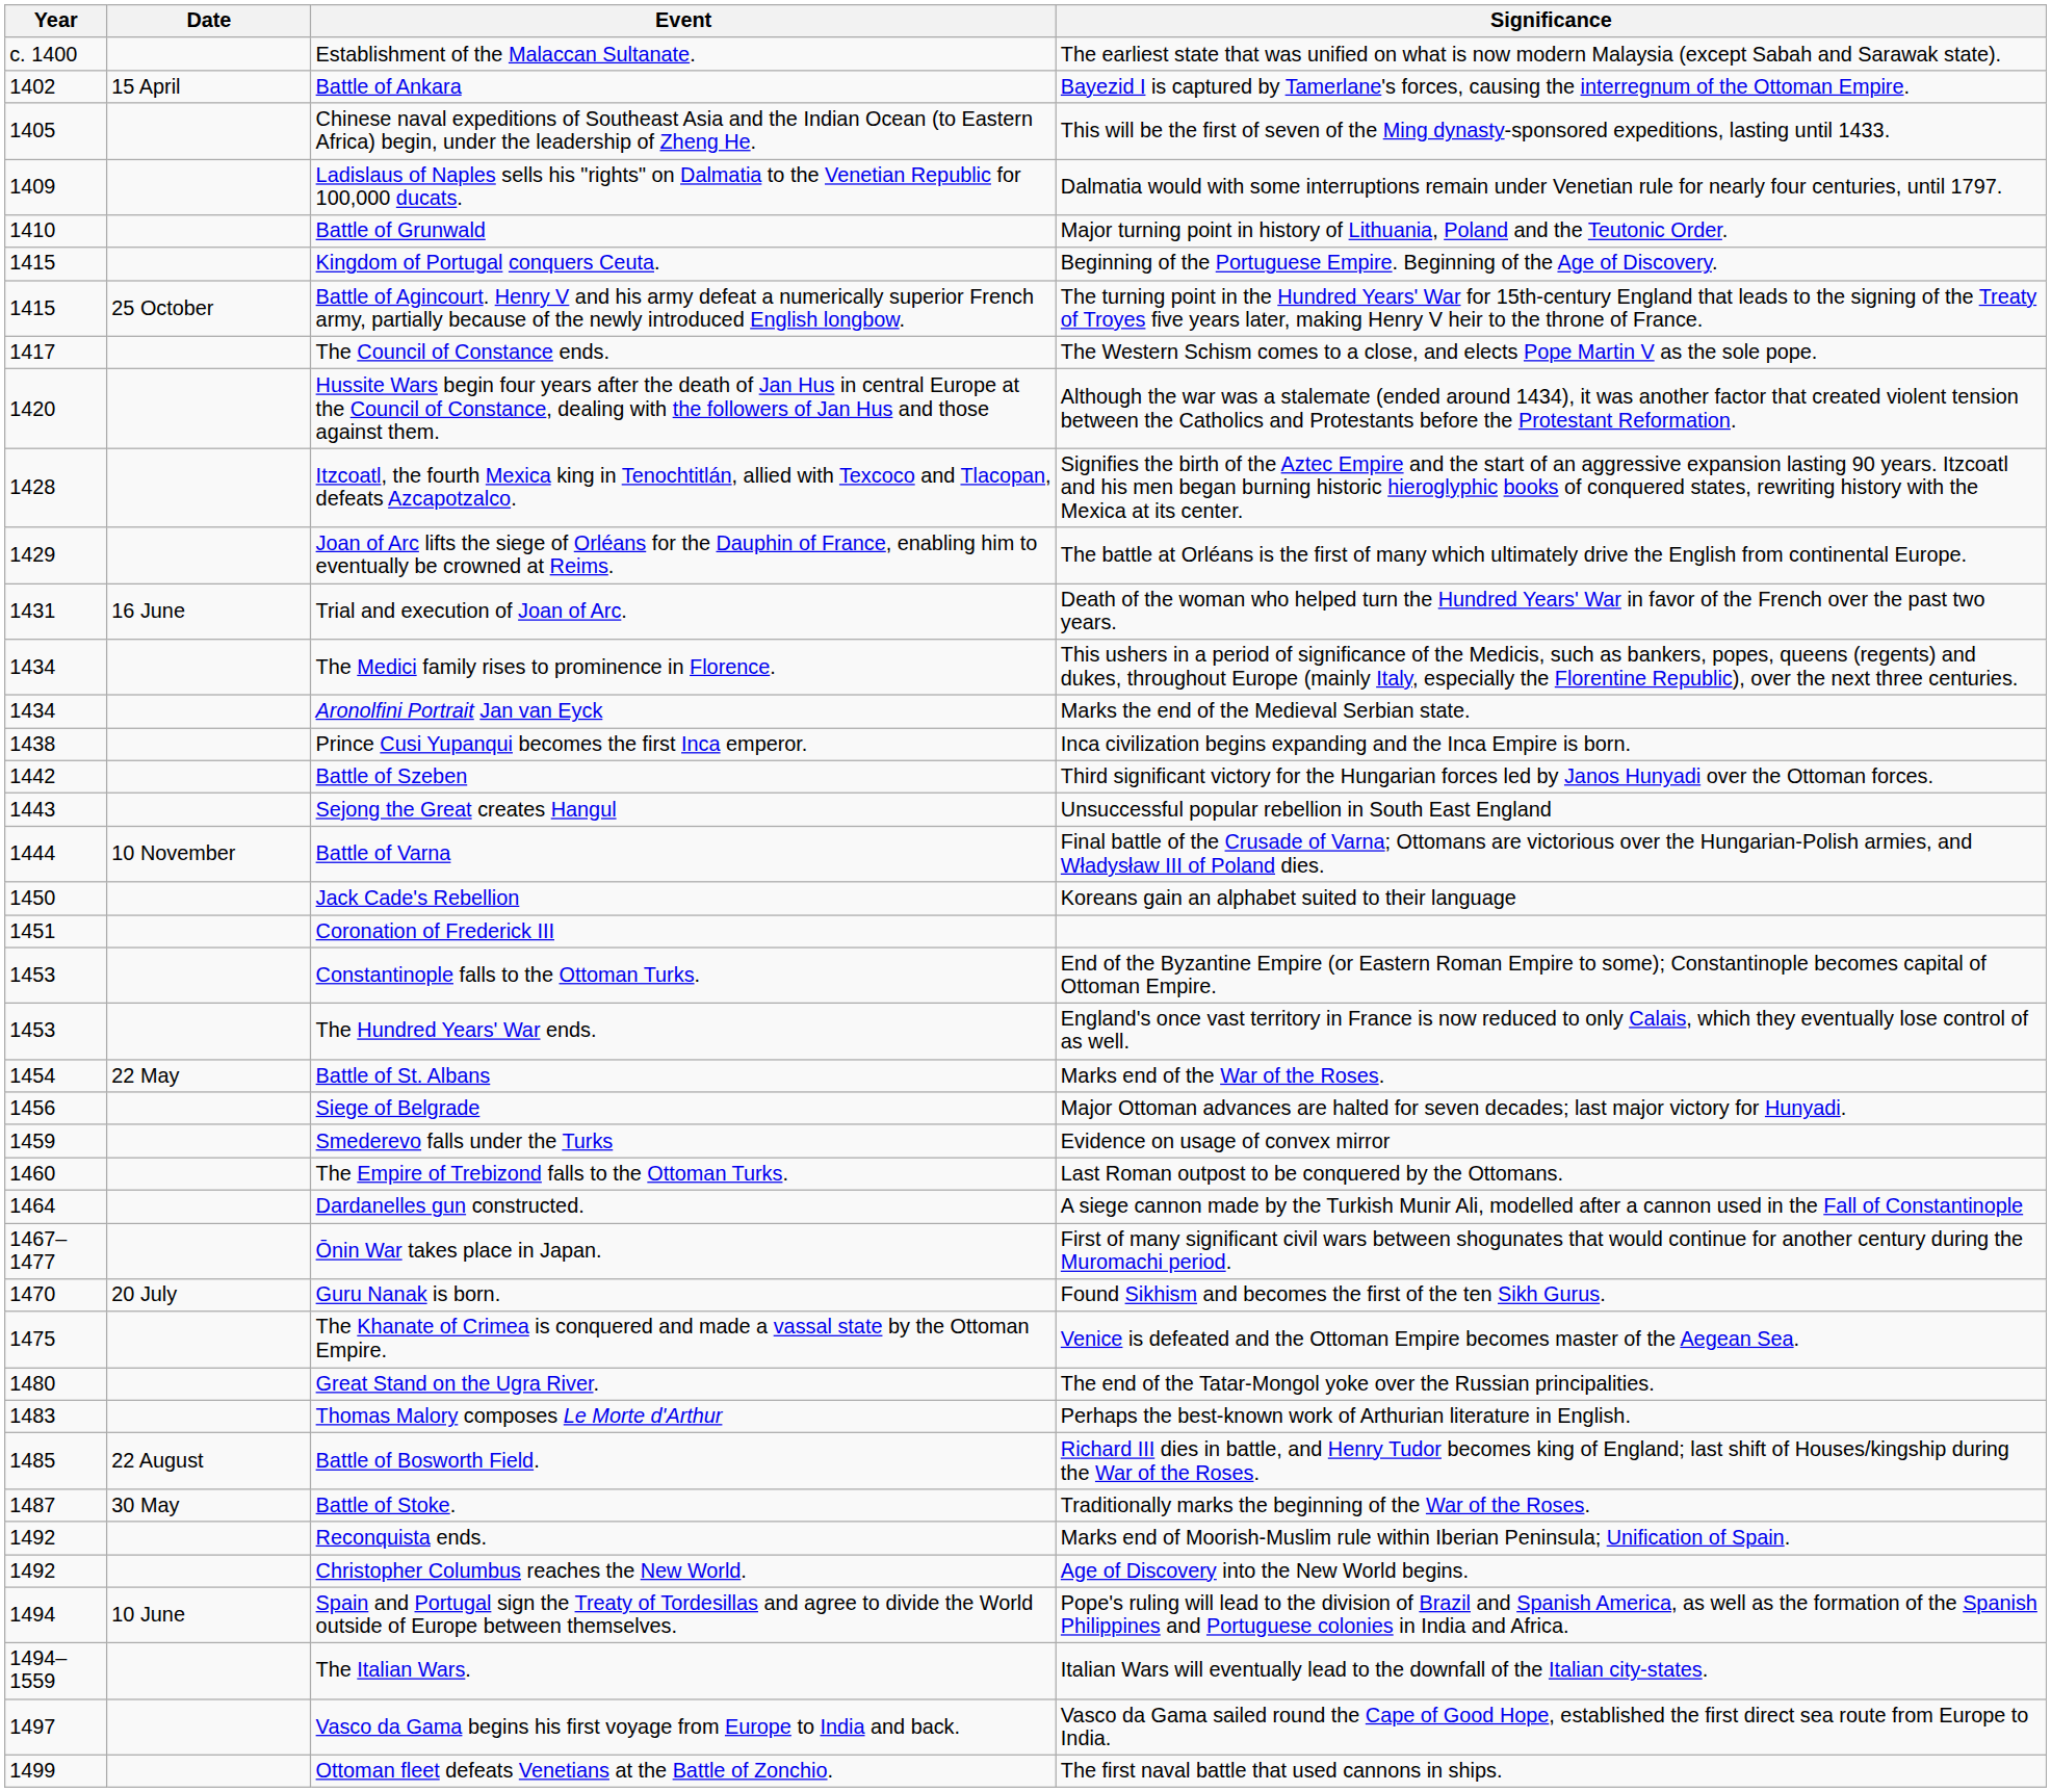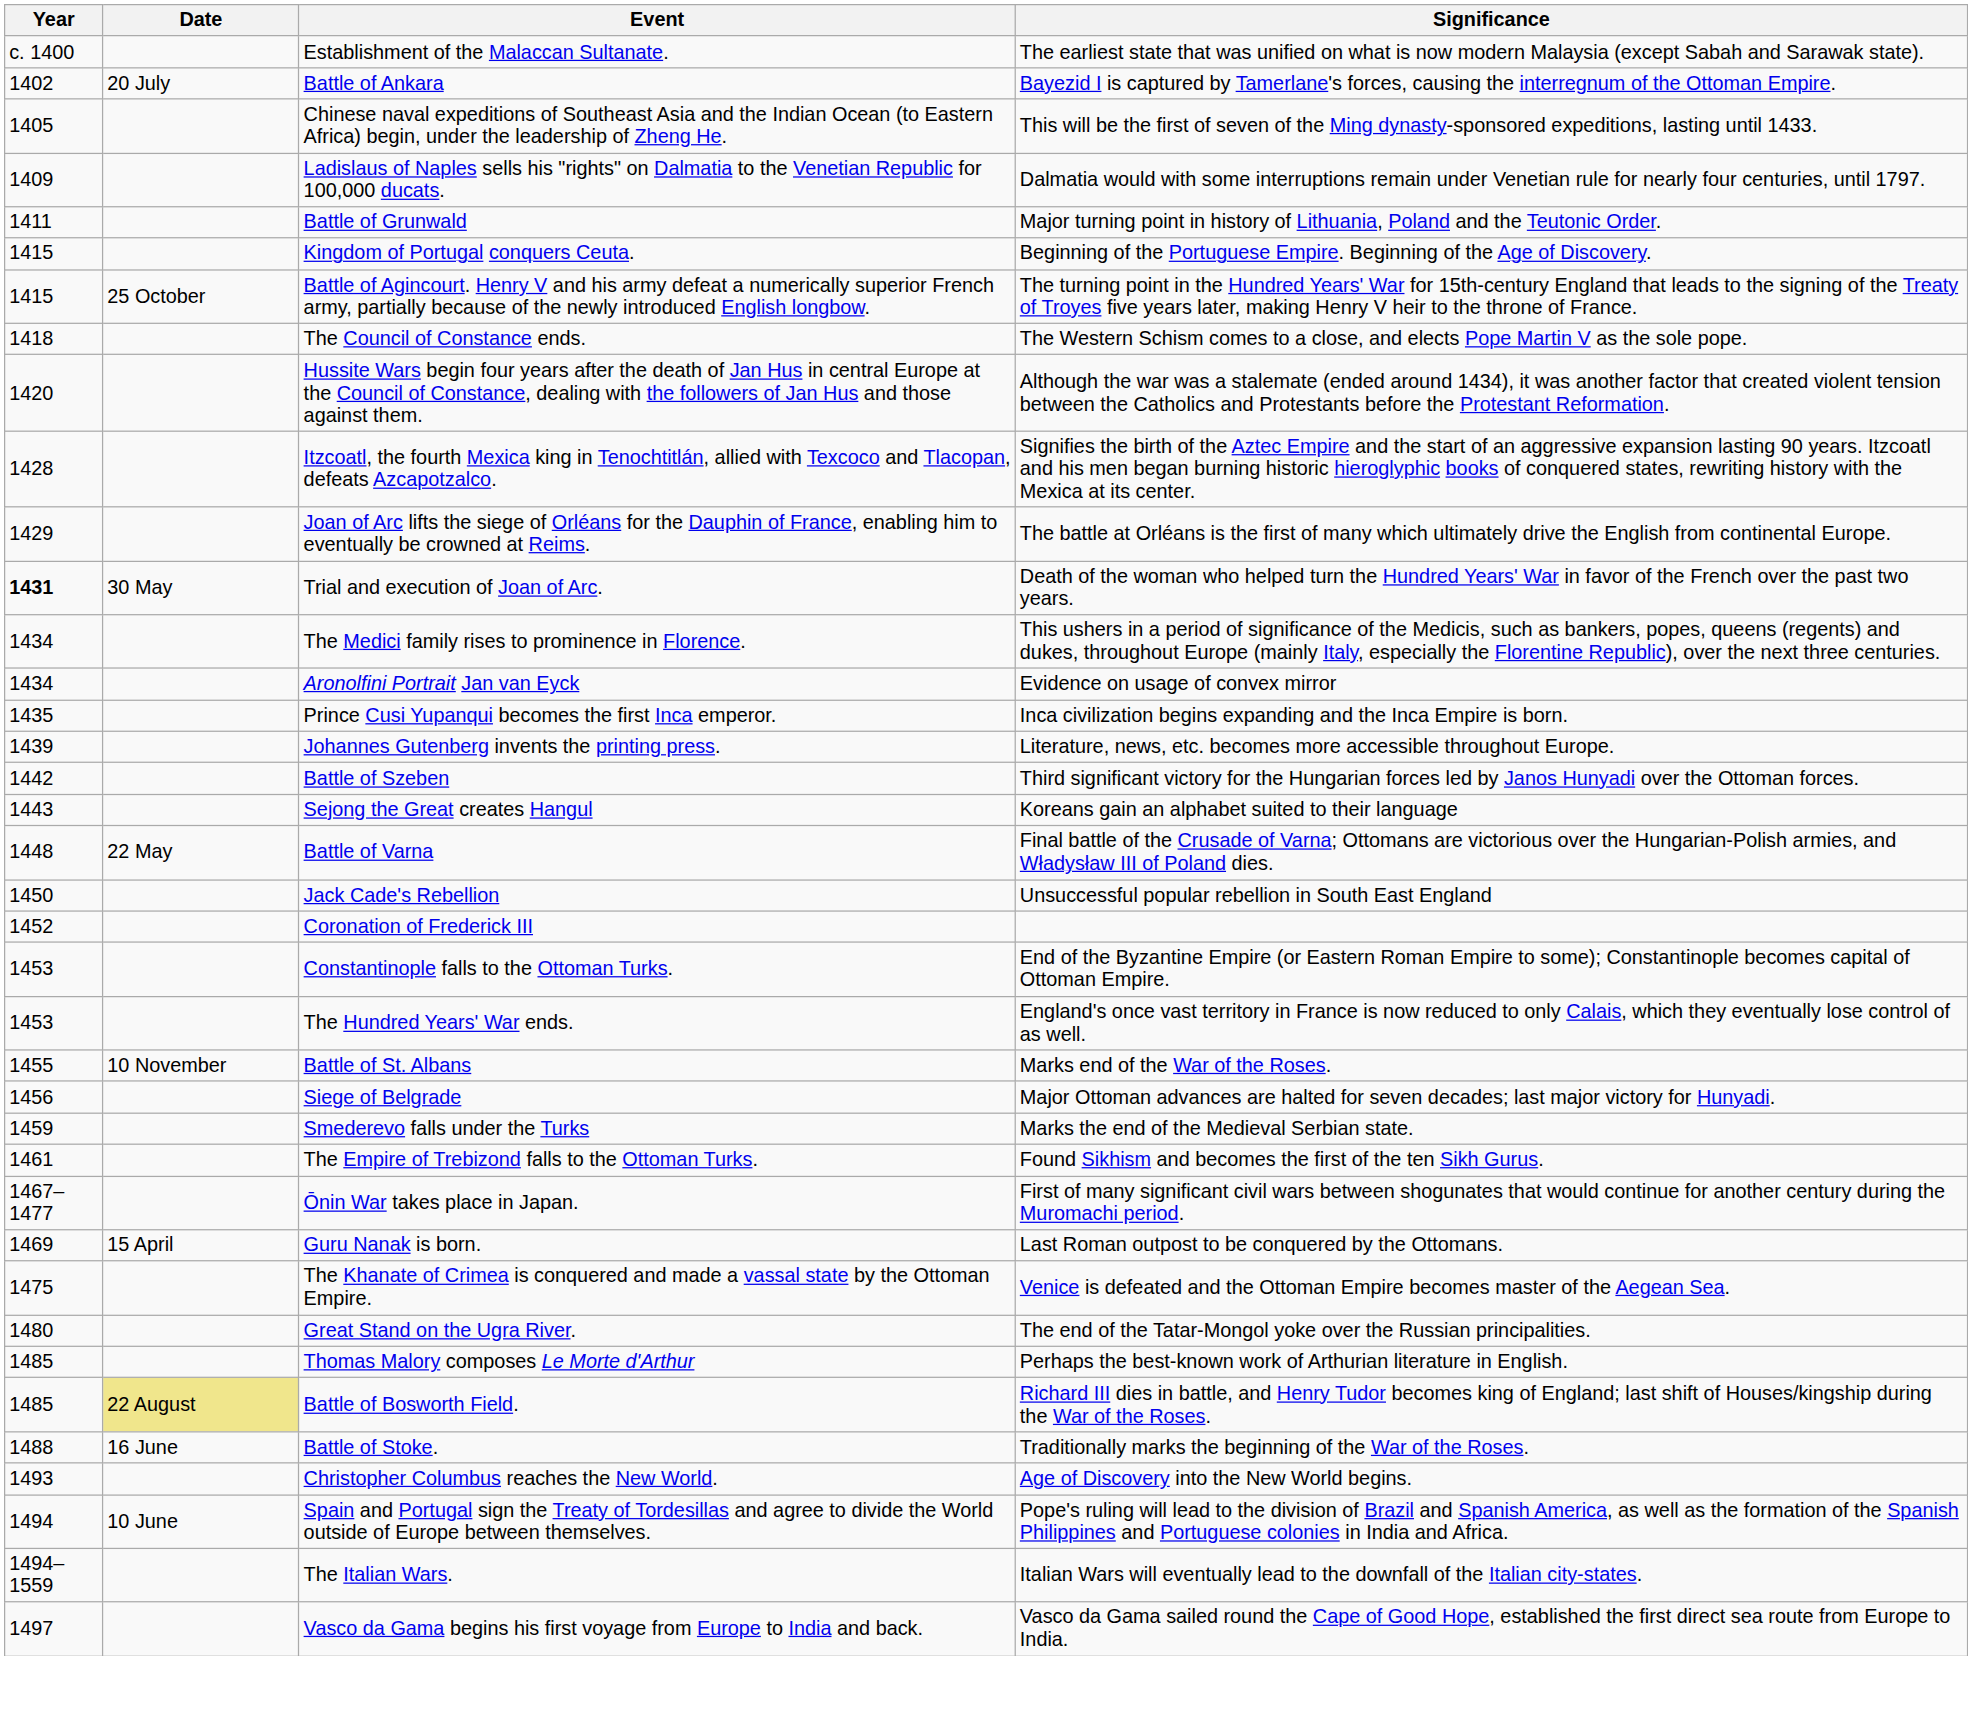Battle of Ankara | Date: 15 April -> 20 July
Battle of Grunwald | Year: 1410 -> 1411
The Council of Constance ends. | Year: 1417 -> 1418
Trial and execution of Joan of Arc. | Year: normal -> bold
Trial and execution of Joan of Arc. | Date: 16 June -> 30 May
Aronolfini Portrait Jan van Eyck | Significance: Marks the end of the Medieval Serbian state. -> Evidence on usage of convex mirror
Prince Cusi Yupanqui becomes the first Inca emperor. | Year: 1438 -> 1435
+ row: 1439 | Johannes Gutenberg invents the printing press. | Literature, news, etc. becomes more accessible throughout Europe.
Sejong the Great creates Hangul | Significance: Unsuccessful popular rebellion in South East England -> Koreans gain an alphabet suited to their language
Battle of Varna | Year: 1444 -> 1448
Battle of Varna | Date: 10 November -> 22 May
Jack Cade's Rebellion | Significance: Koreans gain an alphabet suited to their language -> Unsuccessful popular rebellion in South East England
Coronation of Frederick III | Year: 1451 -> 1452
Battle of St. Albans | Year: 1454 -> 1455
Battle of St. Albans | Date: 22 May -> 10 November
Smederevo falls under the Turks | Significance: Evidence on usage of convex mirror -> Marks the end of the Medieval Serbian state.
The Empire of Trebizond falls to the Ottoman Turks. | Year: 1460 -> 1461
The Empire of Trebizond falls to the Ottoman Turks. | Significance: Last Roman outpost to be conquered by the Ottomans. -> Found Sikhism and becomes the first of the ten Sikh Gurus.
- row: 1464 | Dardanelles gun constructed. | A siege cannon made by the Turkish Munir Ali, modelled after a cannon used in the Fall of Constantinople
Guru Nanak is born. | Year: 1470 -> 1469
Guru Nanak is born. | Date: 20 July -> 15 April
Guru Nanak is born. | Significance: Found Sikhism and becomes the first of the ten Sikh Gurus. -> Last Roman outpost to be conquered by the Ottomans.
Thomas Malory composes Le Morte d'Arthur | Year: 1483 -> 1485
Battle of Bosworth Field. | Date: no background -> khaki background
Battle of Stoke. | Year: 1487 -> 1488
Battle of Stoke. | Date: 30 May -> 16 June
- row: 1492 | Reconquista ends. | Marks end of Moorish-Muslim rule within Iberian Peninsula; Unification of Spain.
Christopher Columbus reaches the New World. | Year: 1492 -> 1493
- row: 1499 | Ottoman fleet defeats Venetians at the Battle of Zonchio. | The first naval battle that used cannons in ships.
